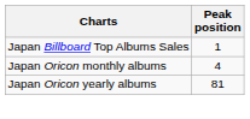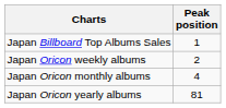+ row: Japan Oricon weekly albums | 2
